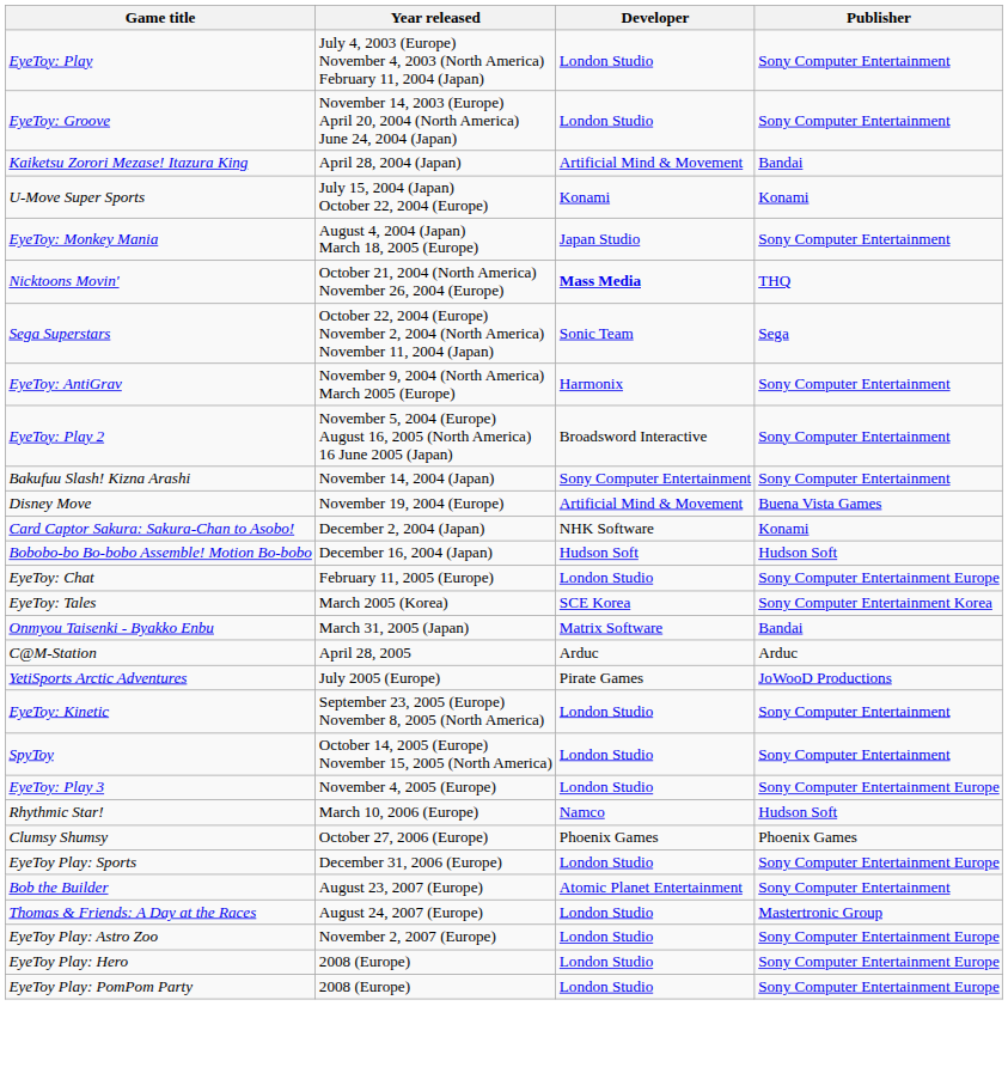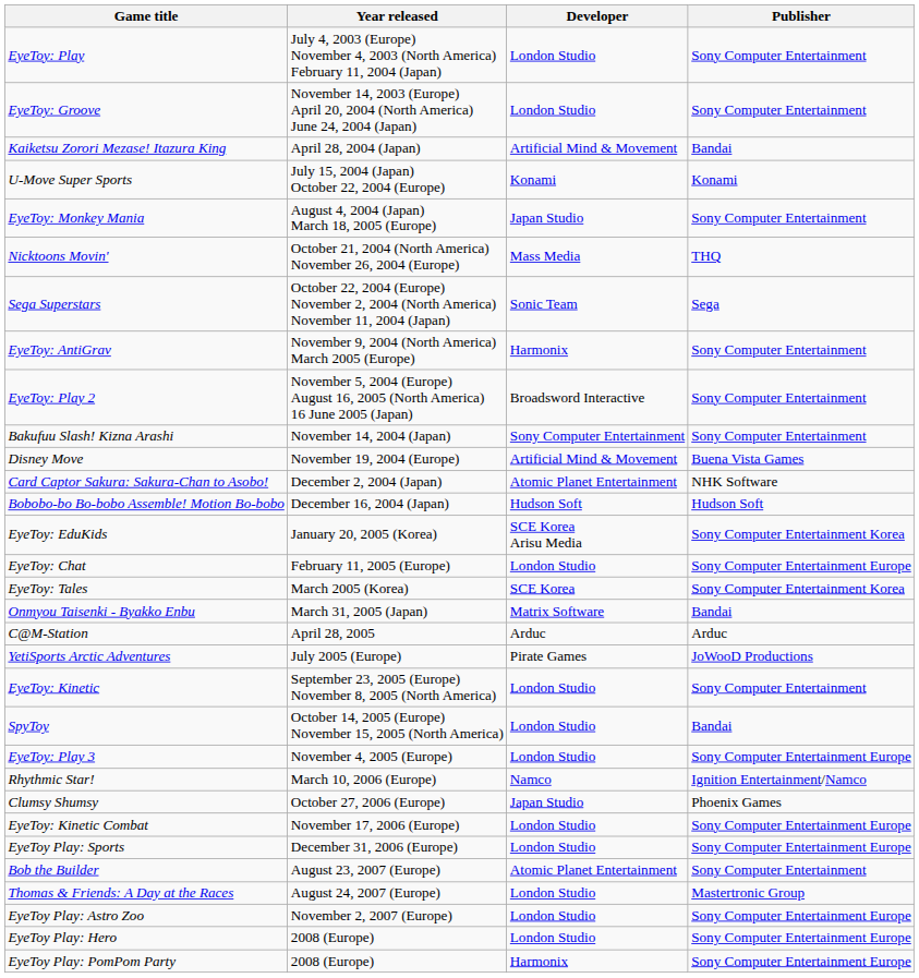Nicktoons Movin' | Developer: bold -> normal
Card Captor Sakura: Sakura-Chan to Asobo! | Developer: NHK Software -> Atomic Planet Entertainment
Card Captor Sakura: Sakura-Chan to Asobo! | Publisher: Konami -> NHK Software
+ row: EyeToy: EduKids | January 20, 2005 (Korea) | SCE Korea Arisu Media | Sony Computer Entertainment Korea
SpyToy | Publisher: Sony Computer Entertainment -> Bandai
Rhythmic Star! | Publisher: Hudson Soft -> Ignition Entertainment/Namco
Clumsy Shumsy | Developer: Phoenix Games -> Japan Studio
+ row: EyeToy: Kinetic Combat | November 17, 2006 (Europe) | London Studio | Sony Computer Entertainment Europe
EyeToy Play: PomPom Party | Developer: London Studio -> Harmonix
